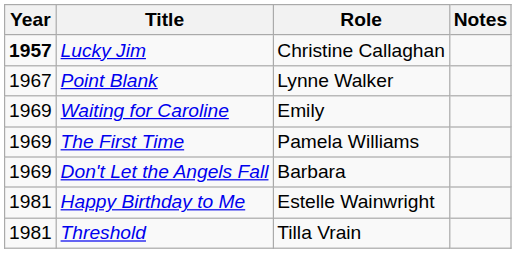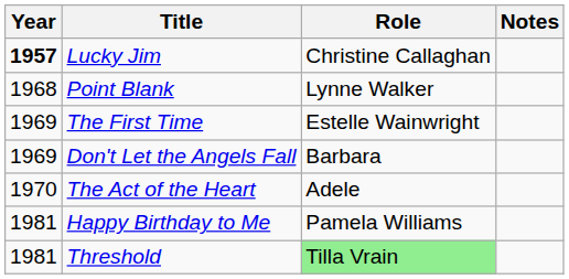Point Blank | Year: 1967 -> 1968
- row: 1969 | Waiting for Caroline | Emily
The First Time | Role: Pamela Williams -> Estelle Wainwright
+ row: 1970 | The Act of the Heart | Adele
Happy Birthday to Me | Role: Estelle Wainwright -> Pamela Williams
Threshold | Role: no background -> lightgreen background
